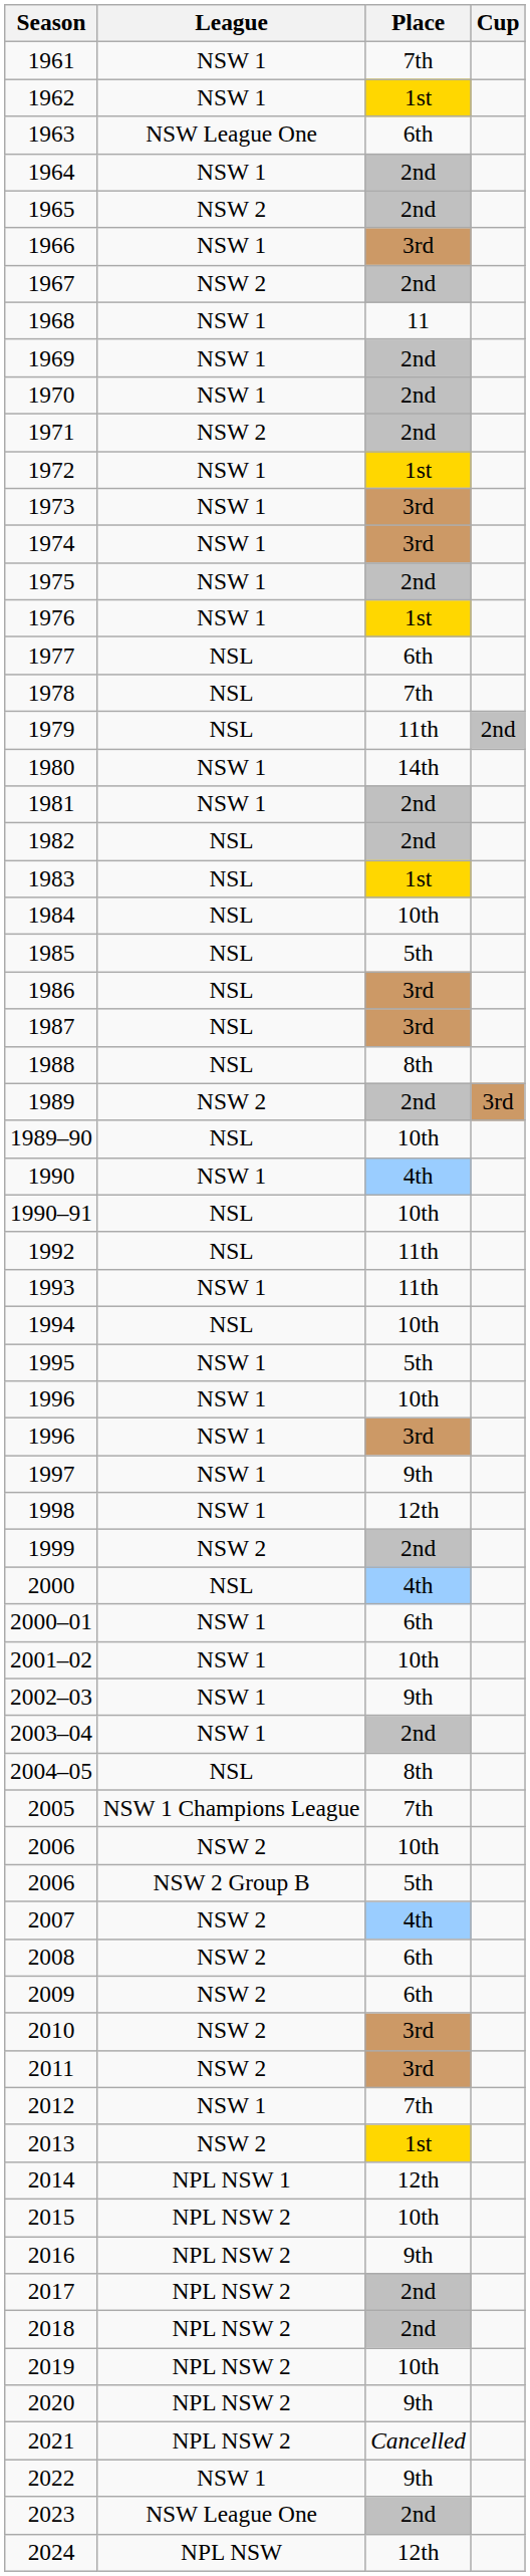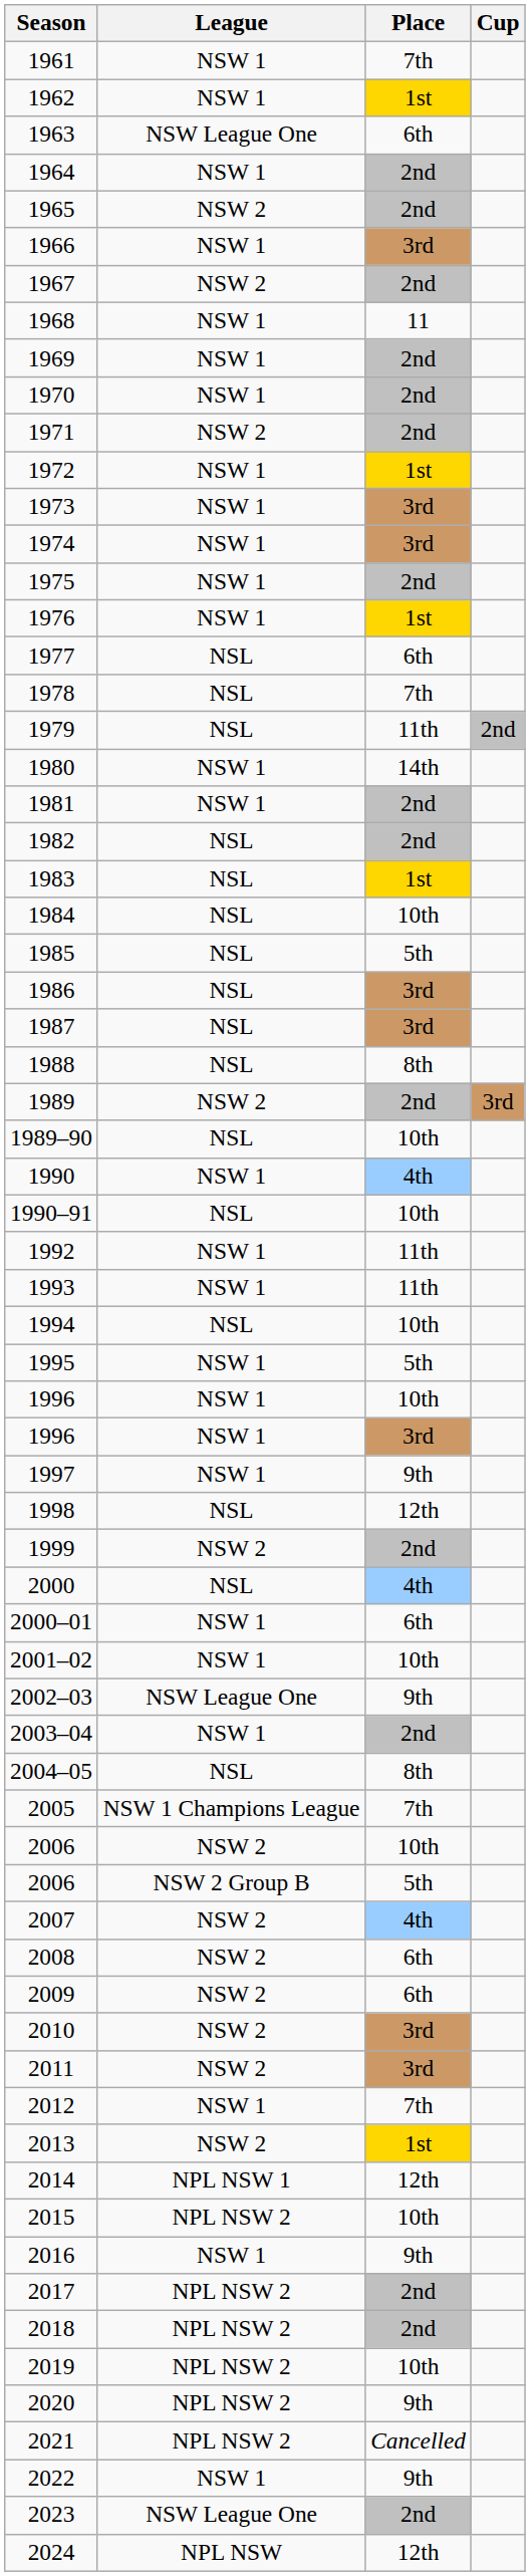1992 | League: NSL -> NSW 1
1998 | League: NSW 1 -> NSL
2002–03 | League: NSW 1 -> NSW League One
2016 | League: NPL NSW 2 -> NSW 1
